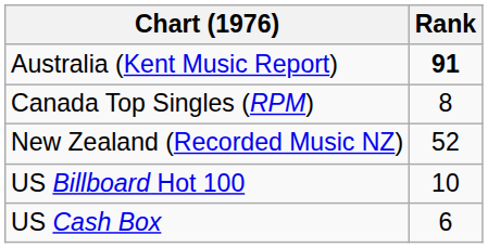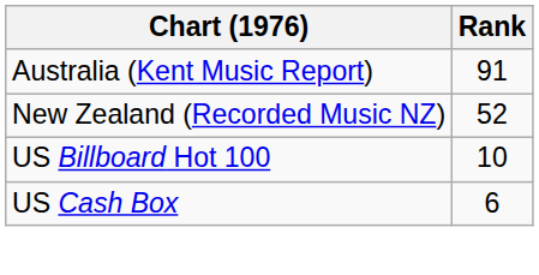Australia (Kent Music Report) | Rank: bold -> normal
- row: Canada Top Singles (RPM) | 8
